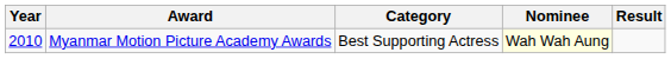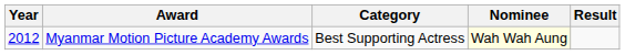Myanmar Motion Picture Academy Awards | Year: 2010 -> 2012
